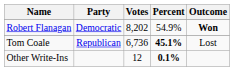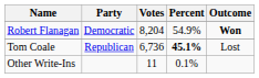Robert Flanagan | Votes: 8,202 -> 8,204
Other Write-Ins | Votes: 12 -> 11
Other Write-Ins | Percent: bold -> normal
